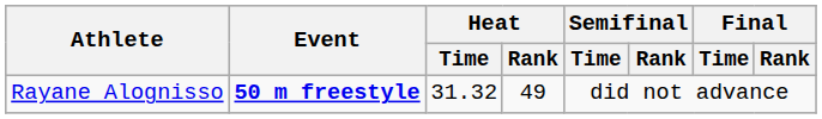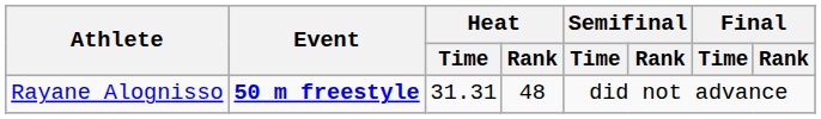Rayane Alognisso | Heat / Time: 31.32 -> 31.31
Rayane Alognisso | Heat / Rank: 49 -> 48
